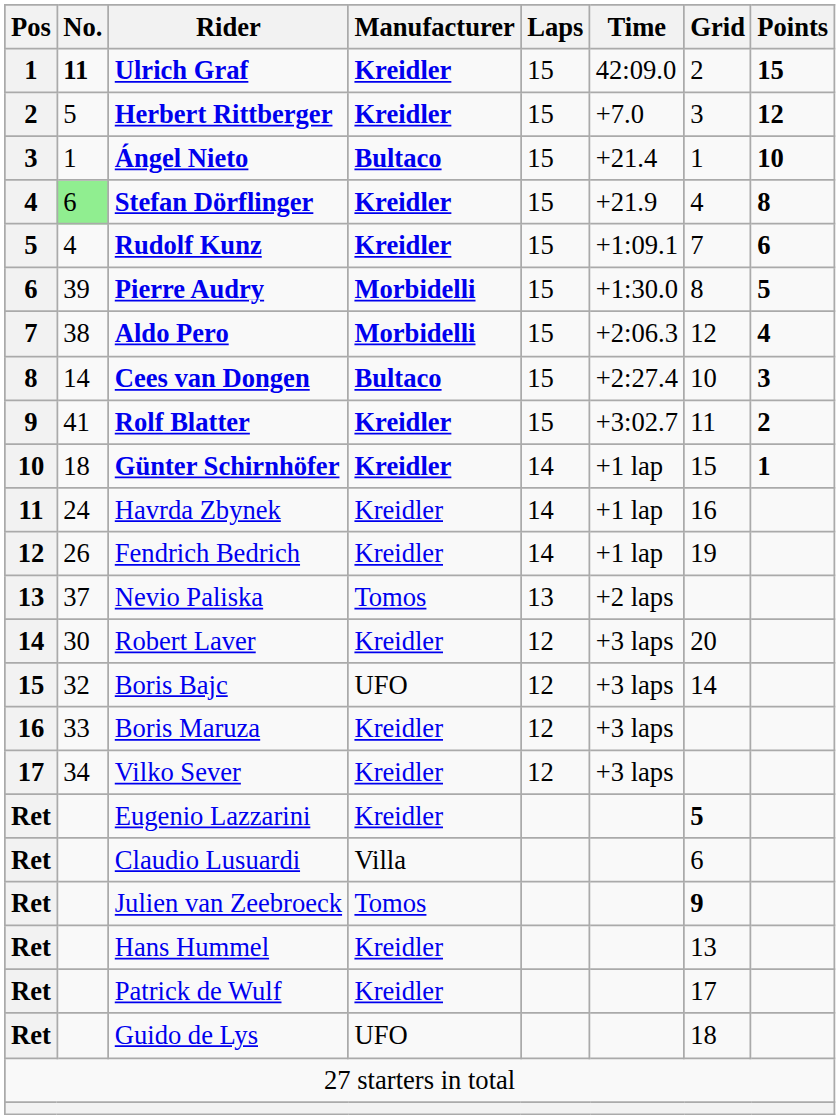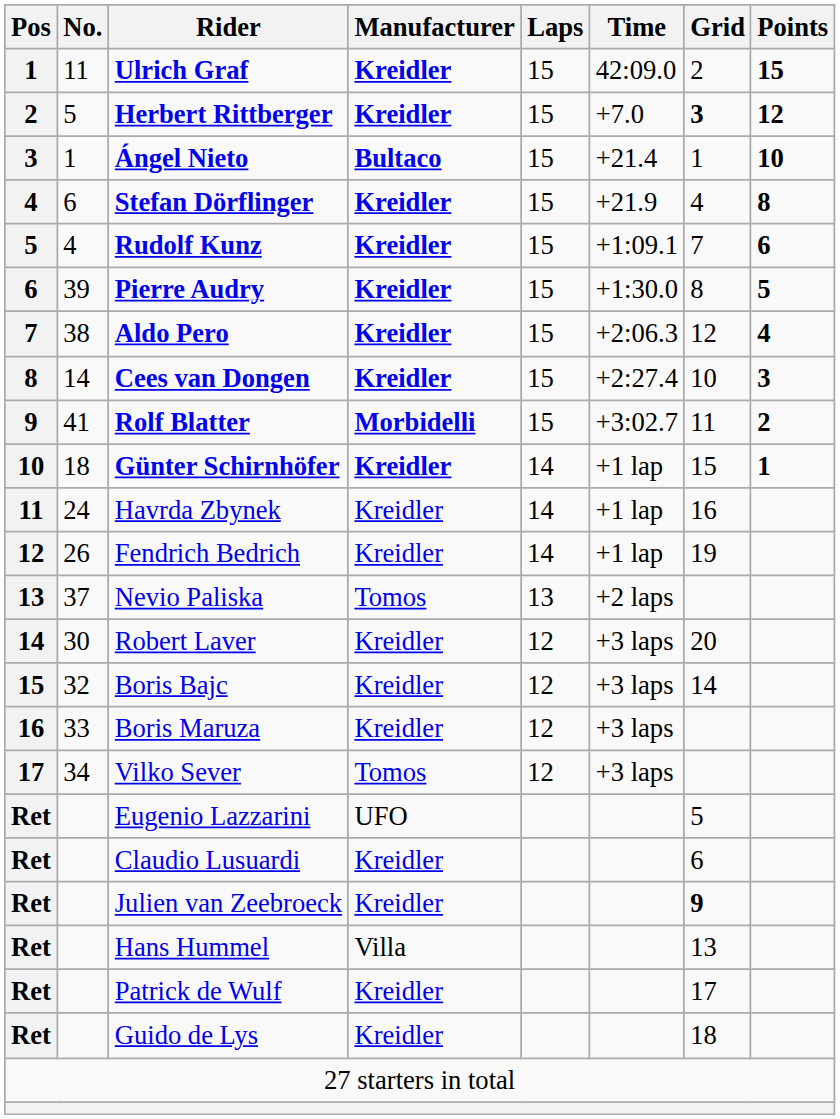Ulrich Graf | No.: bold -> normal
Herbert Rittberger | Grid: normal -> bold
Stefan Dörflinger | No.: lightgreen background -> no background
Pierre Audry | Manufacturer: Morbidelli -> Kreidler
Aldo Pero | Manufacturer: Morbidelli -> Kreidler
Cees van Dongen | Manufacturer: Bultaco -> Kreidler
Rolf Blatter | Manufacturer: Kreidler -> Morbidelli
Boris Bajc | Manufacturer: UFO -> Kreidler
Vilko Sever | Manufacturer: Kreidler -> Tomos
Eugenio Lazzarini | Manufacturer: Kreidler -> UFO
Eugenio Lazzarini | Grid: bold -> normal
Claudio Lusuardi | Manufacturer: Villa -> Kreidler
Julien van Zeebroeck | Manufacturer: Tomos -> Kreidler
Hans Hummel | Manufacturer: Kreidler -> Villa
Guido de Lys | Manufacturer: UFO -> Kreidler
